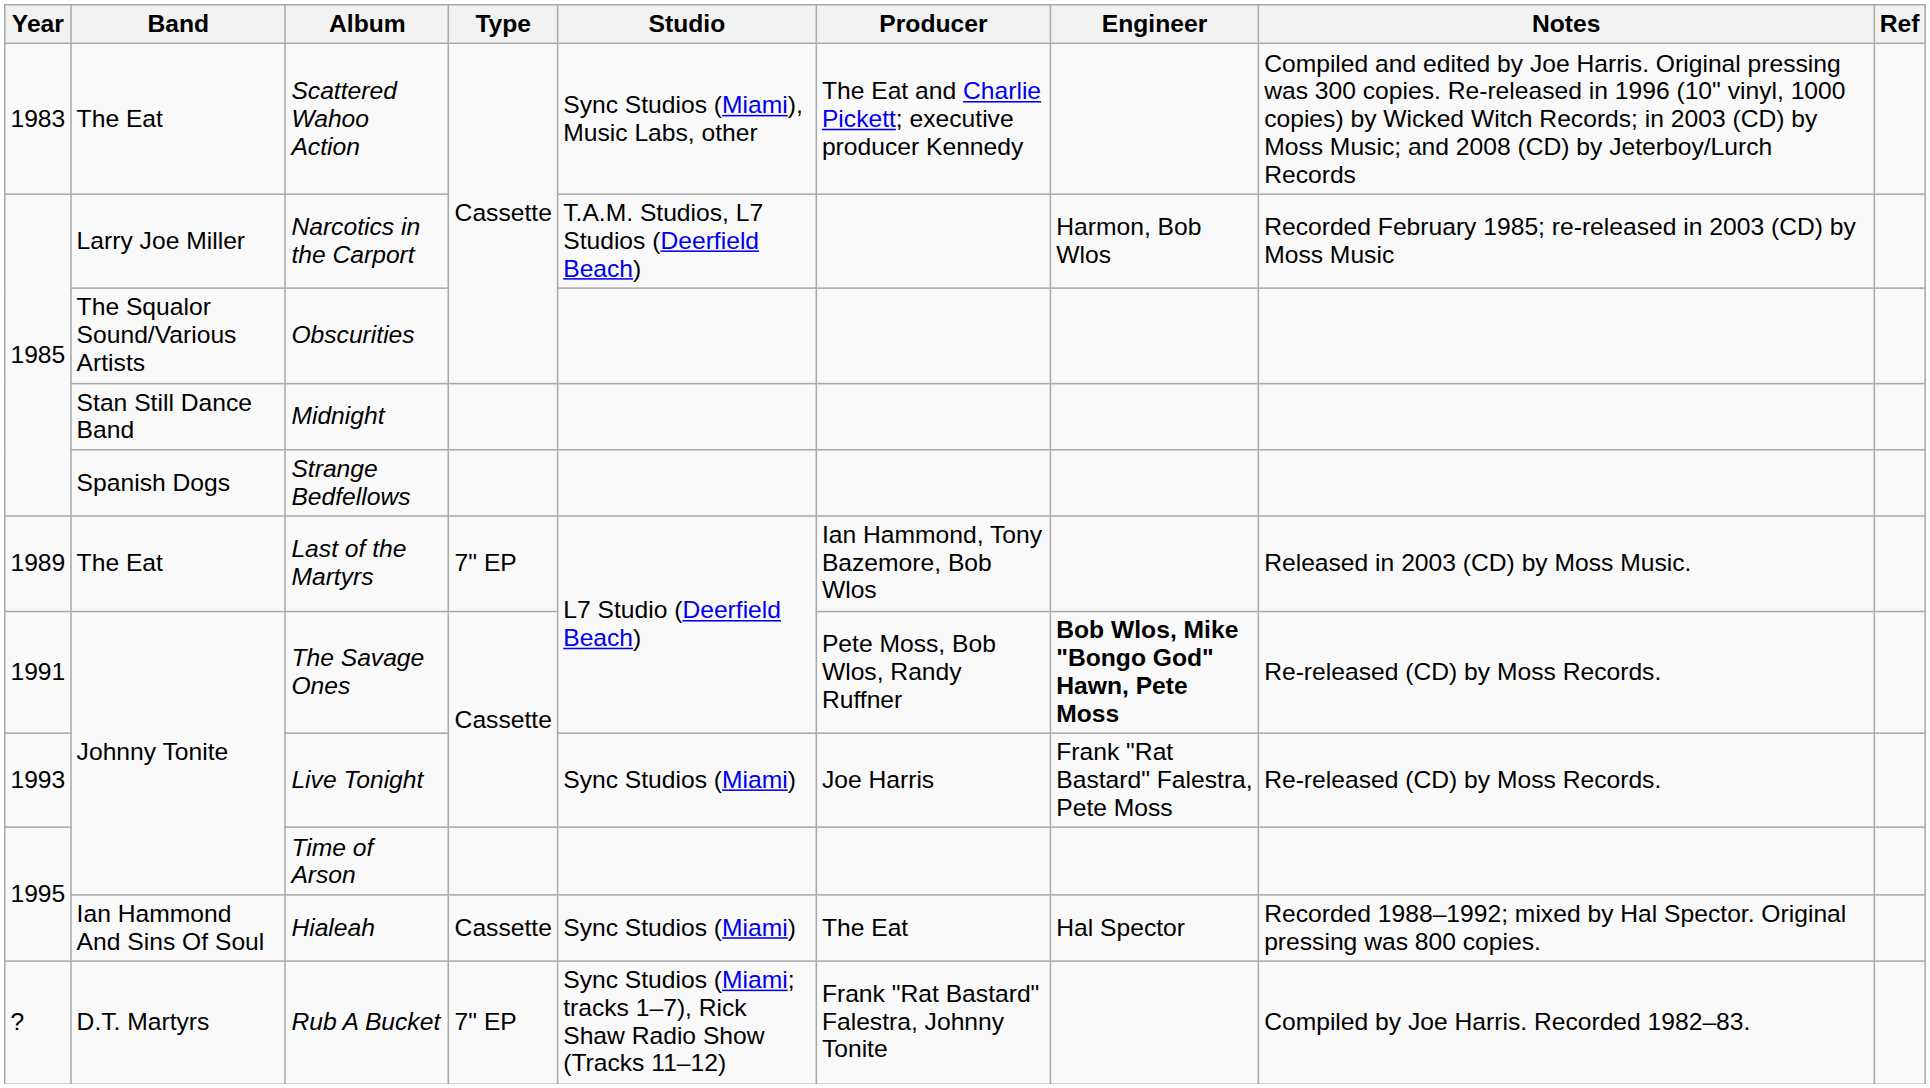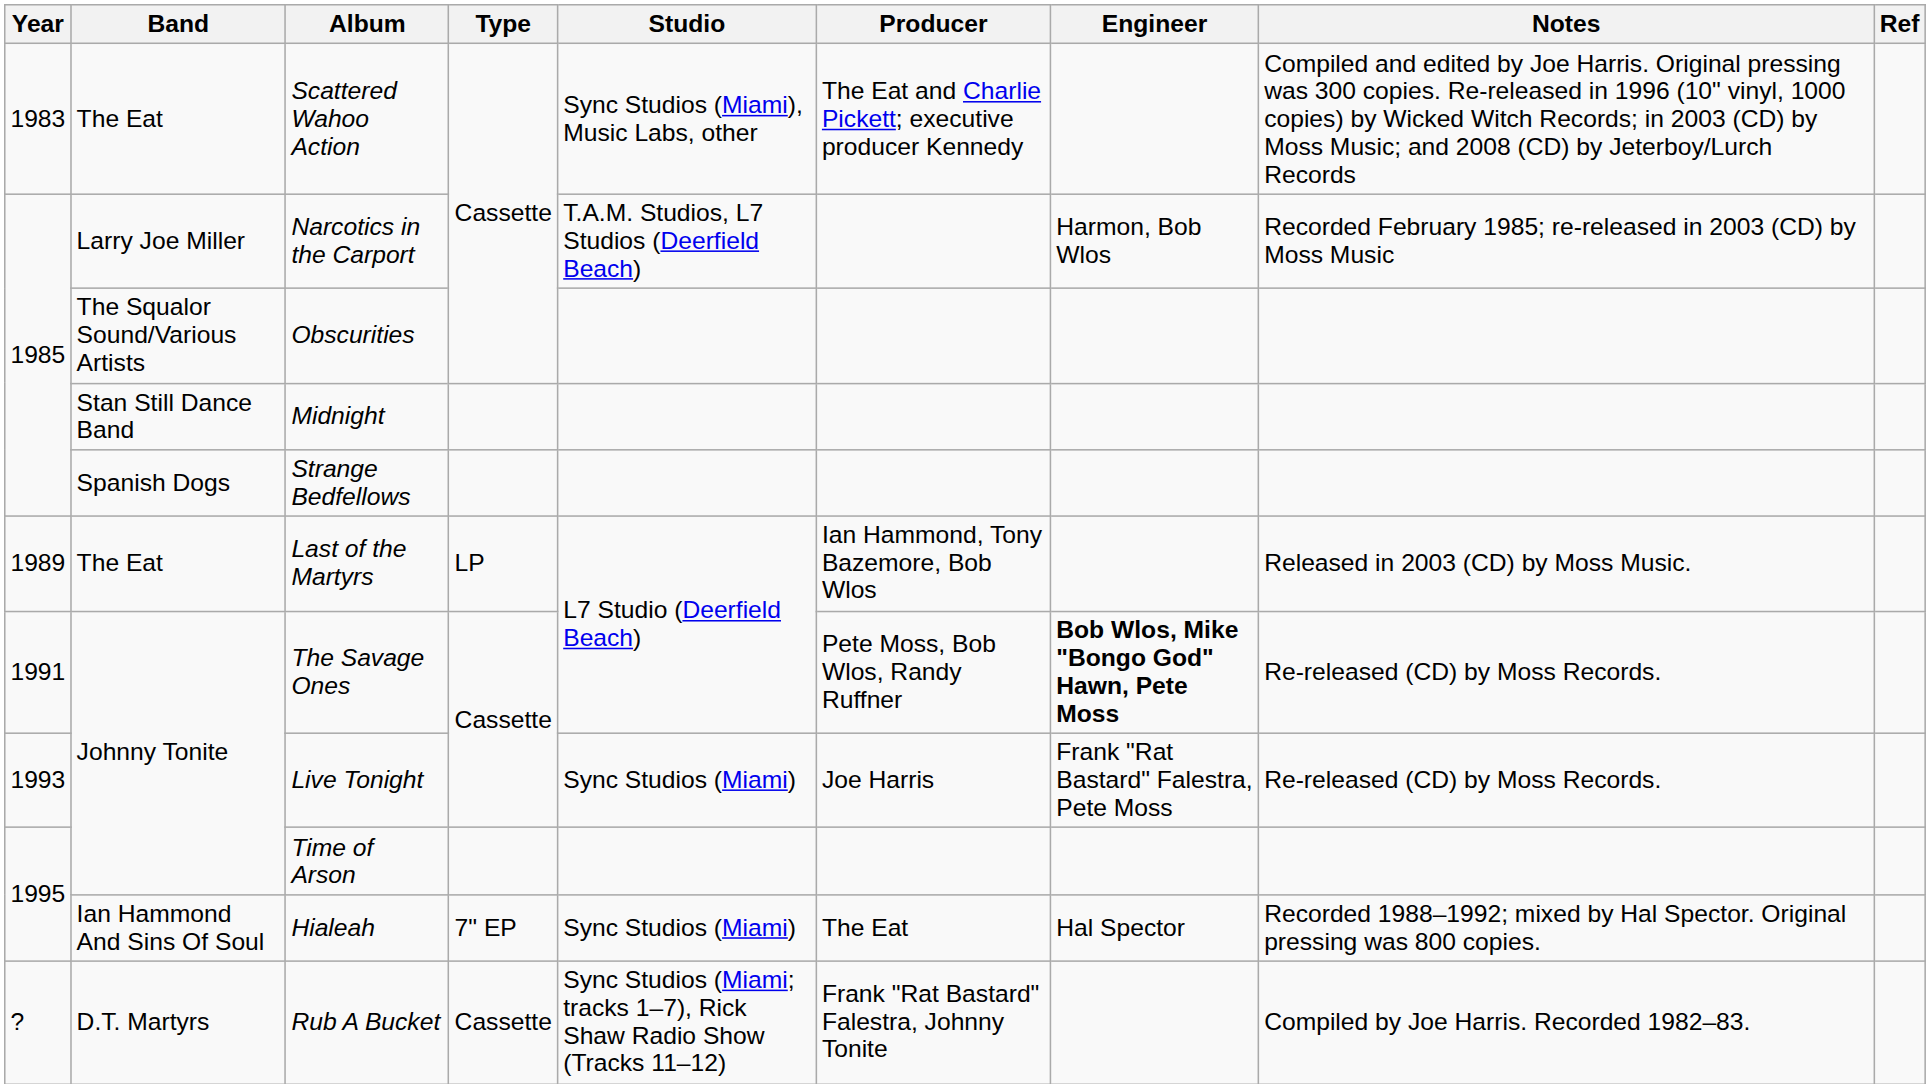Last of the Martyrs | Type: 7" EP -> LP
Hialeah | Type: Cassette -> 7" EP
Rub A Bucket | Type: 7" EP -> Cassette
